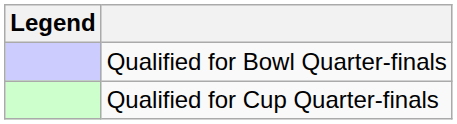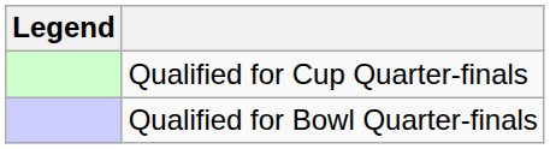rows swapped: Qualified for Cup Quarter-finals <-> Qualified for Bowl Quarter-finals
